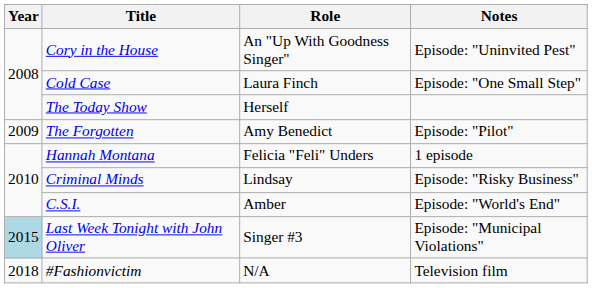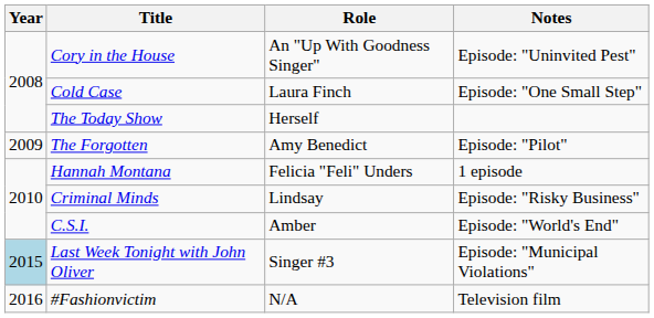#Fashionvictim | Year: 2018 -> 2016
